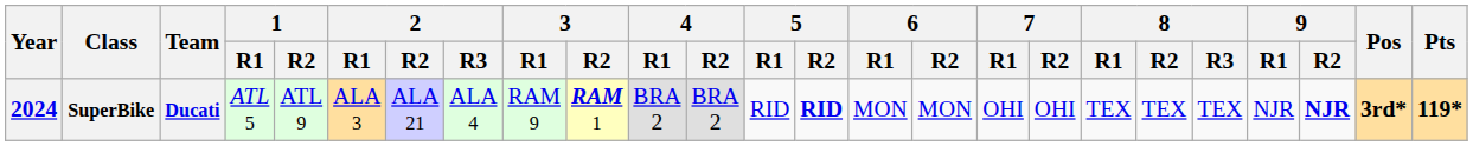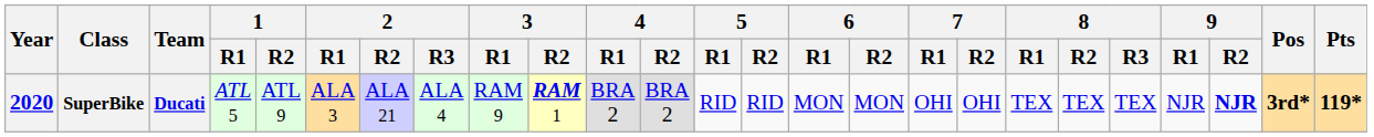SuperBike | Year: 2024 -> 2020
SuperBike | 5 / R2: bold -> normal
